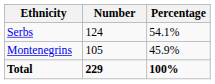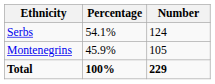columns swapped: Number <-> Percentage
